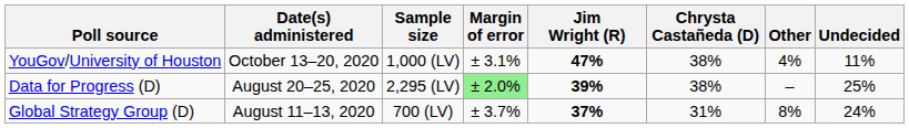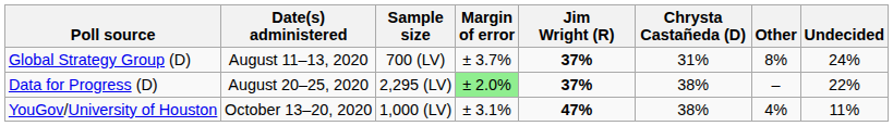rows swapped: YouGov/University of Houston <-> Global Strategy Group (D)
Data for Progress (D) | Jim Wright (R): 39% -> 37%
Data for Progress (D) | Undecided: 25% -> 22%
